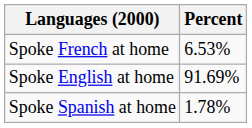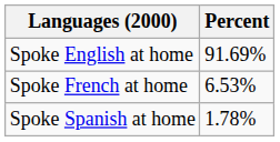rows swapped: Spoke English at home <-> Spoke French at home
